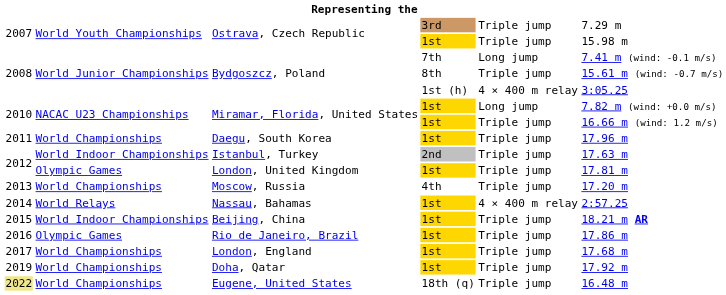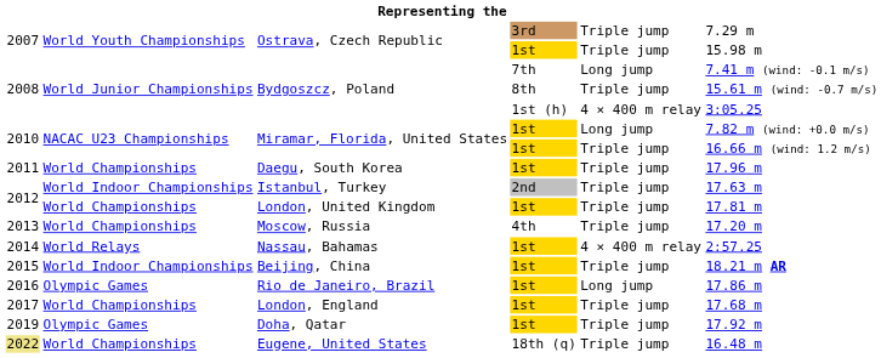London, United Kingdom | column 2: Olympic Games -> World Championships
Rio de Janeiro, Brazil | column 5: Triple jump -> Long jump
Doha, Qatar | column 2: World Championships -> Olympic Games
